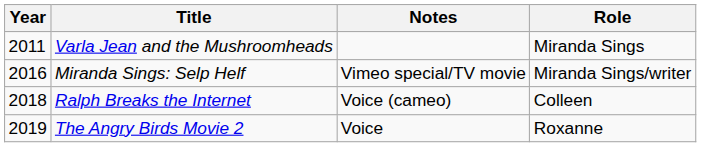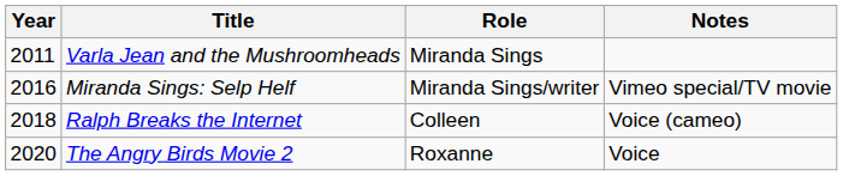columns swapped: Role <-> Notes
The Angry Birds Movie 2 | Year: 2019 -> 2020
